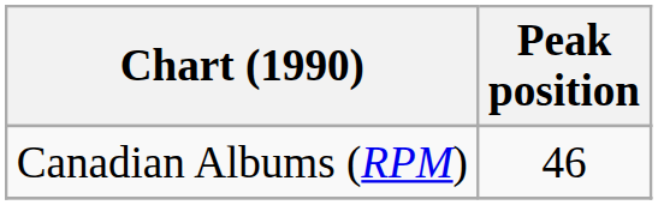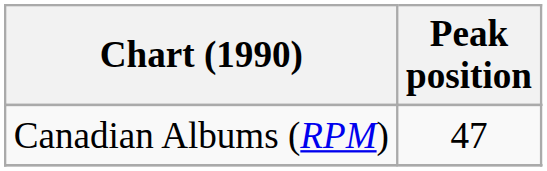Canadian Albums (RPM) | Peak position: 46 -> 47
